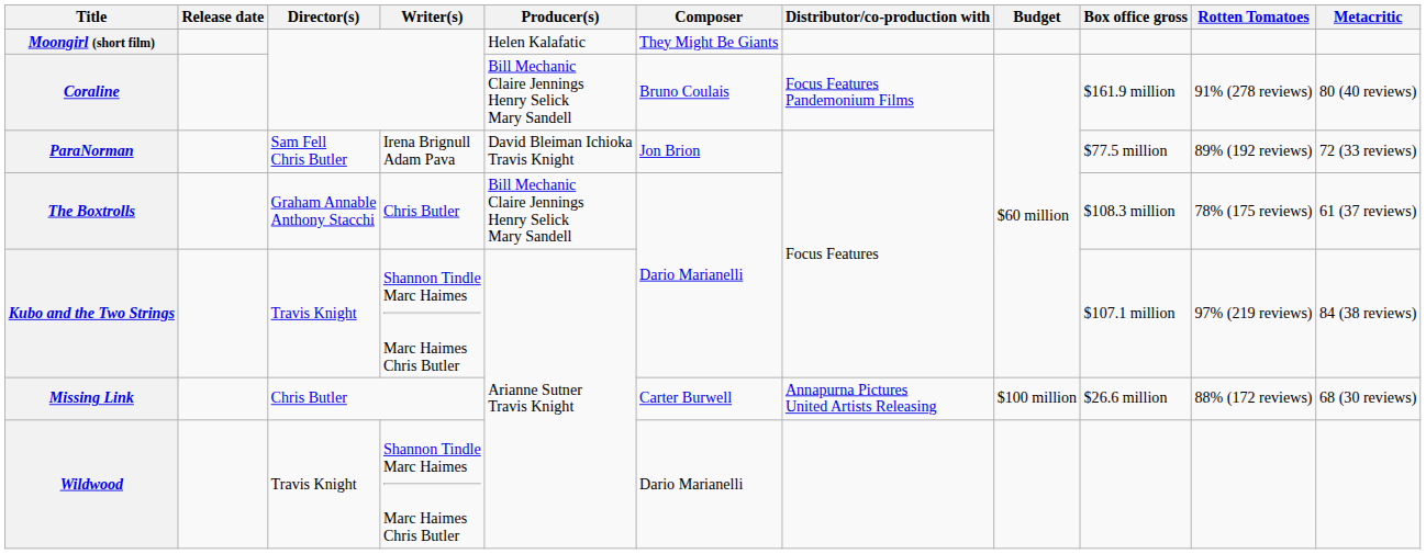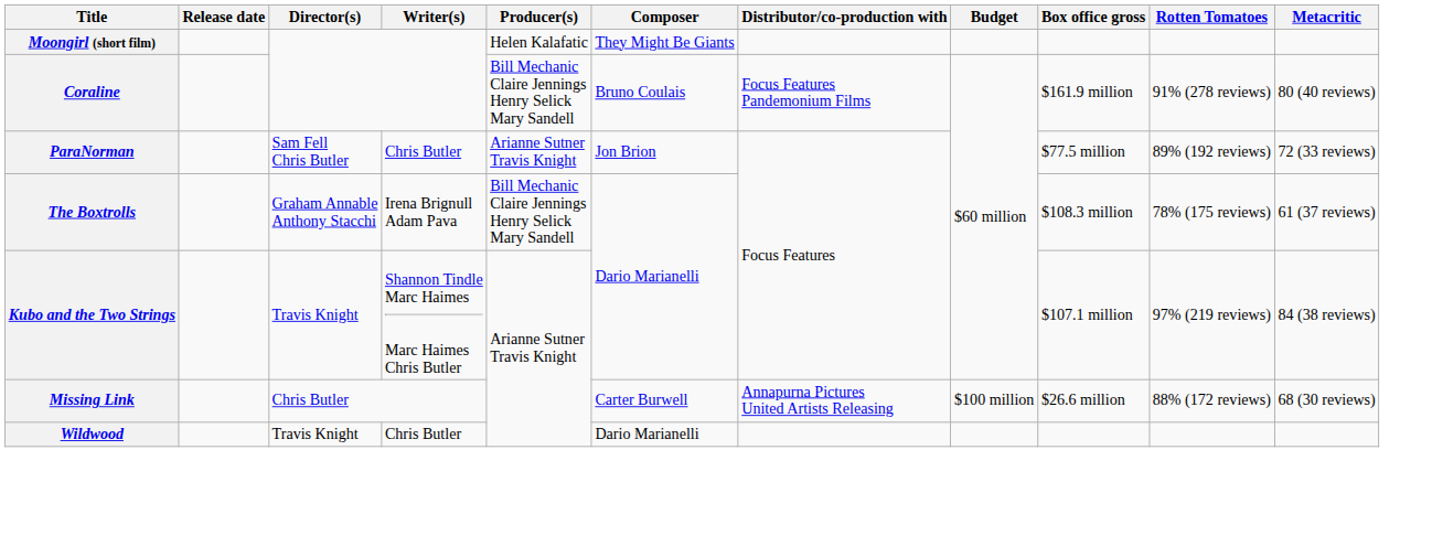ParaNorman | Writer(s): Irena Brignull Adam Pava -> Chris Butler
ParaNorman | Producer(s): David Bleiman Ichioka Travis Knight -> Arianne Sutner Travis Knight
The Boxtrolls | Writer(s): Chris Butler -> Irena Brignull Adam Pava
Wildwood | Writer(s): Shannon Tindle Marc Haimes Marc Haimes Chris Butler -> Chris Butler
